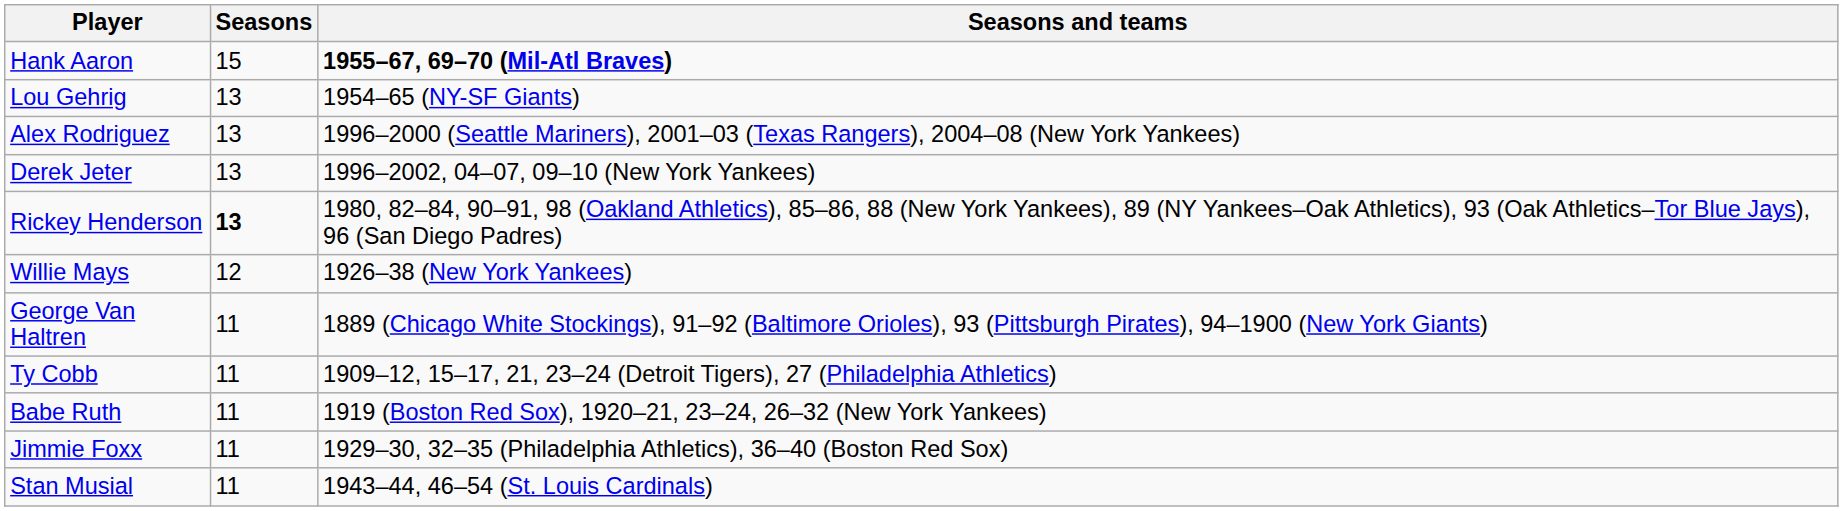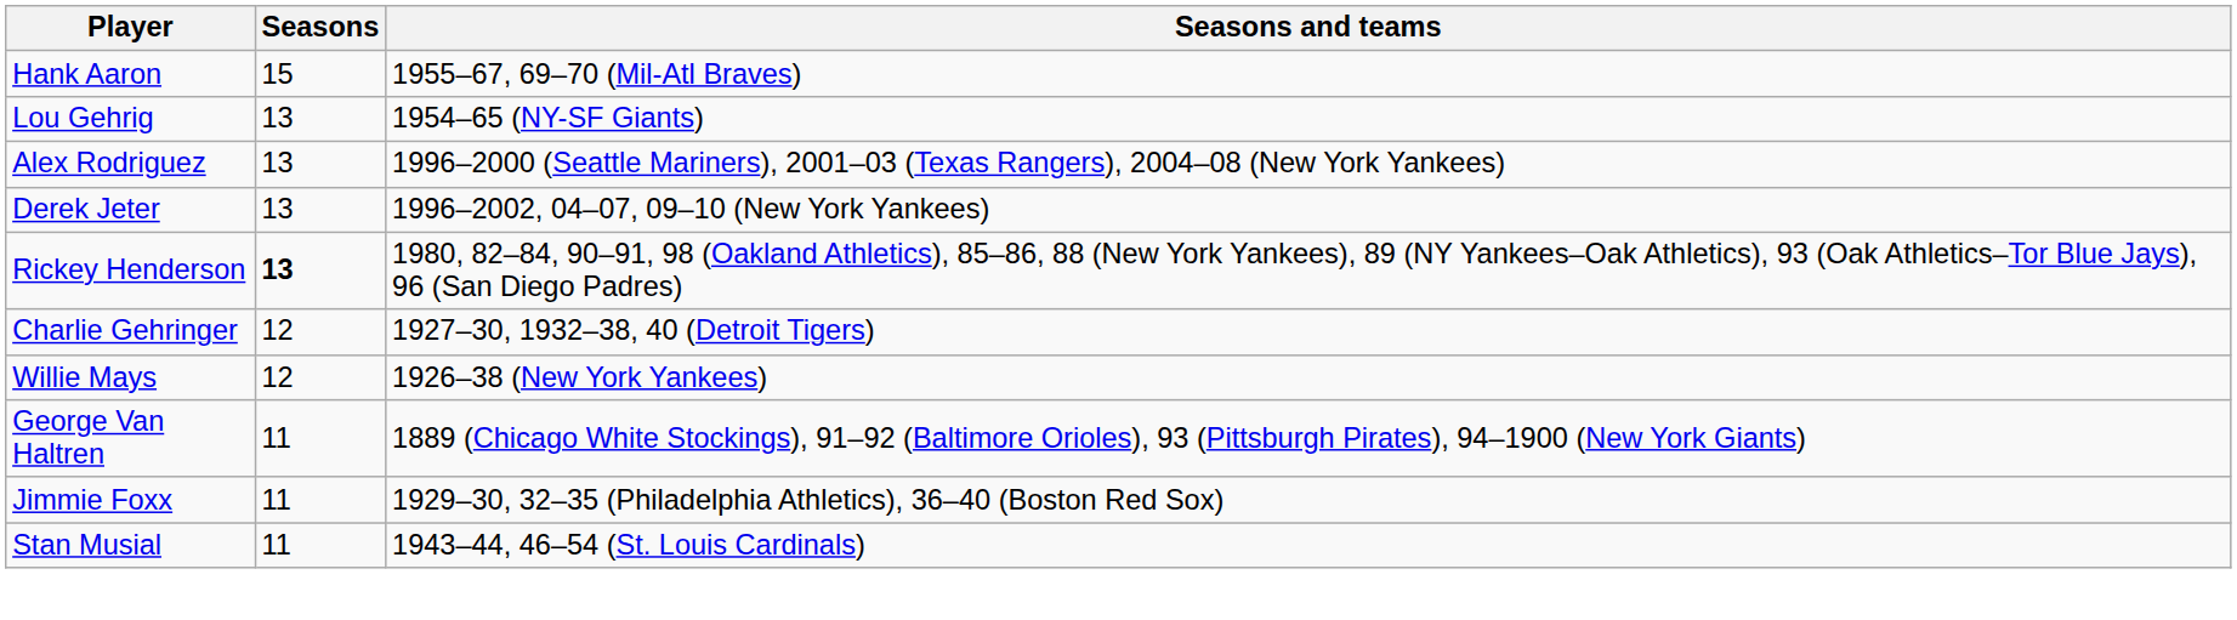Hank Aaron | Seasons and teams: bold -> normal
+ row: Charlie Gehringer | 12 | 1927–30, 1932–38, 40 (Detroit Tigers)
- row: Ty Cobb | 11 | 1909–12, 15–17, 21, 23–24 (Detroit Tigers), 27 (Philadelphia Athletics)
- row: Babe Ruth | 11 | 1919 (Boston Red Sox), 1920–21, 23–24, 26–32 (New York Yankees)
